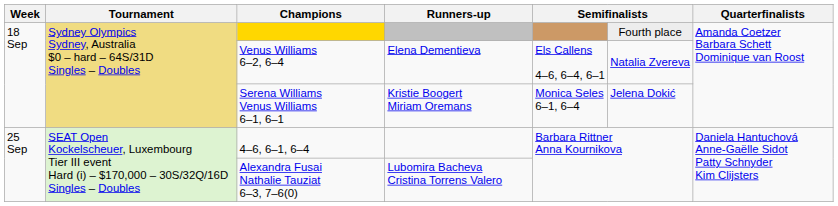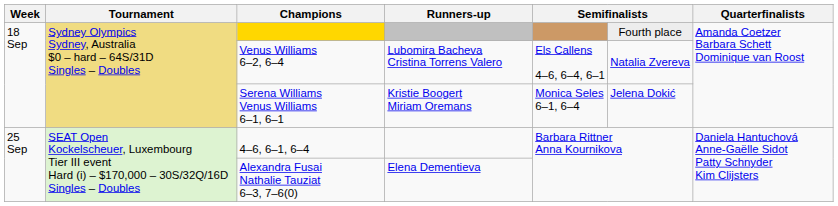Venus Williams 6–2, 6–4 | Runners-up: Elena Dementieva -> Lubomira Bacheva Cristina Torrens Valero
Alexandra Fusai Nathalie Tauziat 6–3, 7–6(0) | Runners-up: Lubomira Bacheva Cristina Torrens Valero -> Elena Dementieva
